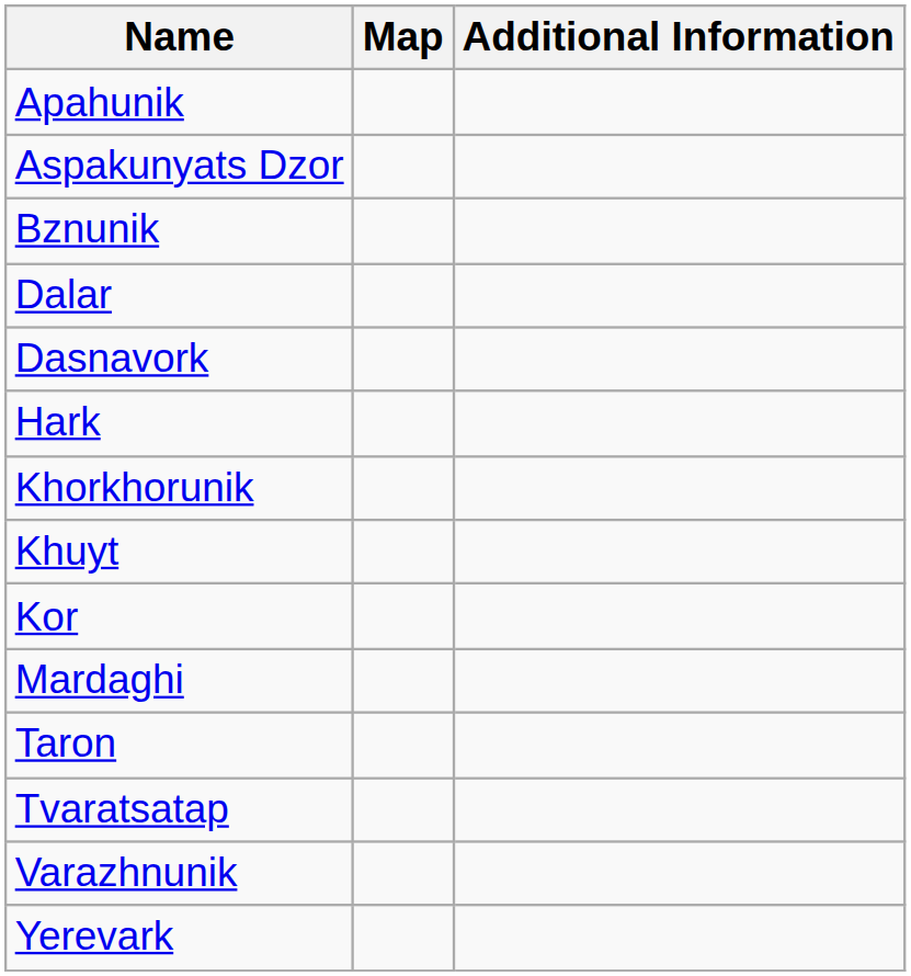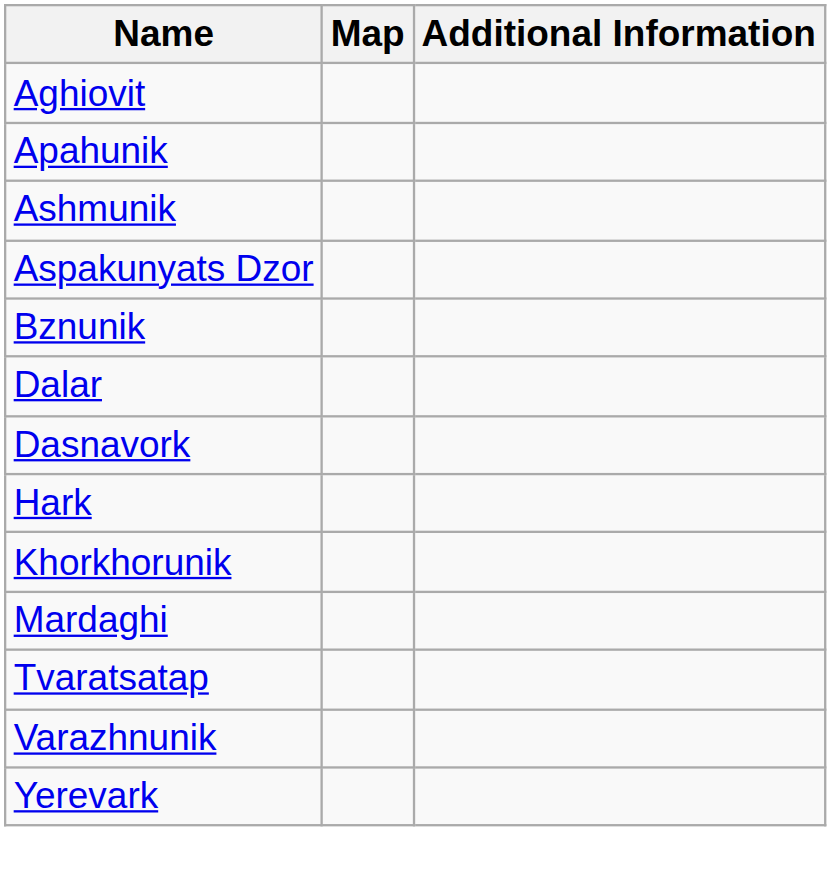+ row: Aghiovit
+ row: Ashmunik
- row: Khuyt
- row: Kor
- row: Taron
